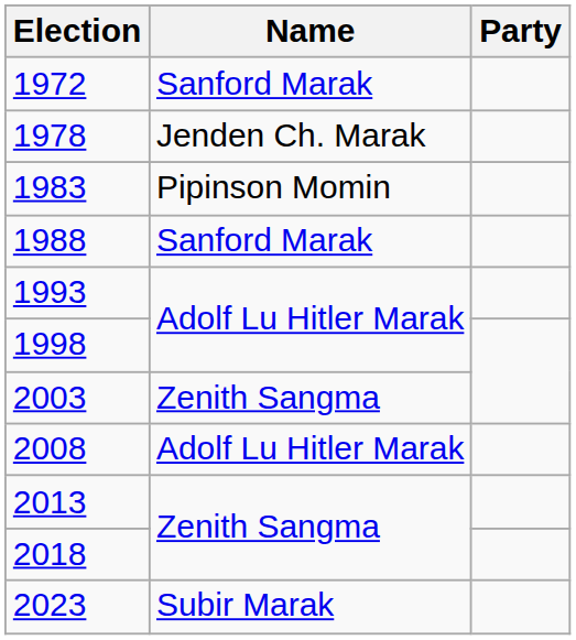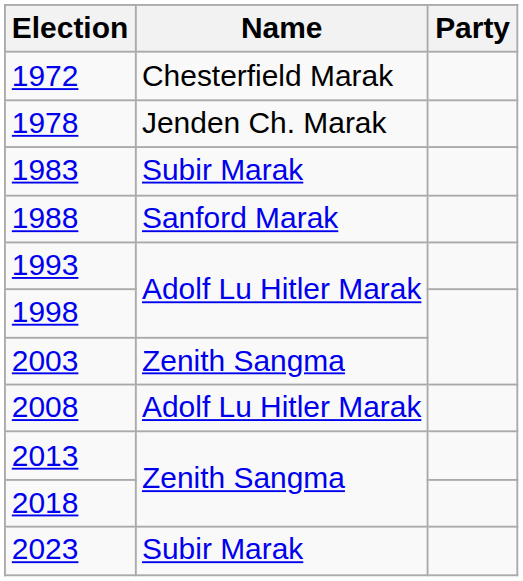1972 | Name: Sanford Marak -> Chesterfield Marak
1983 | Name: Pipinson Momin -> Subir Marak
